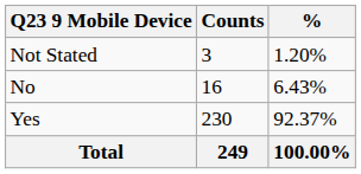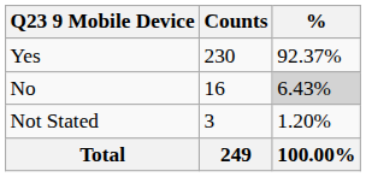rows swapped: Yes <-> Not Stated
No | %: no background -> lightgrey background
